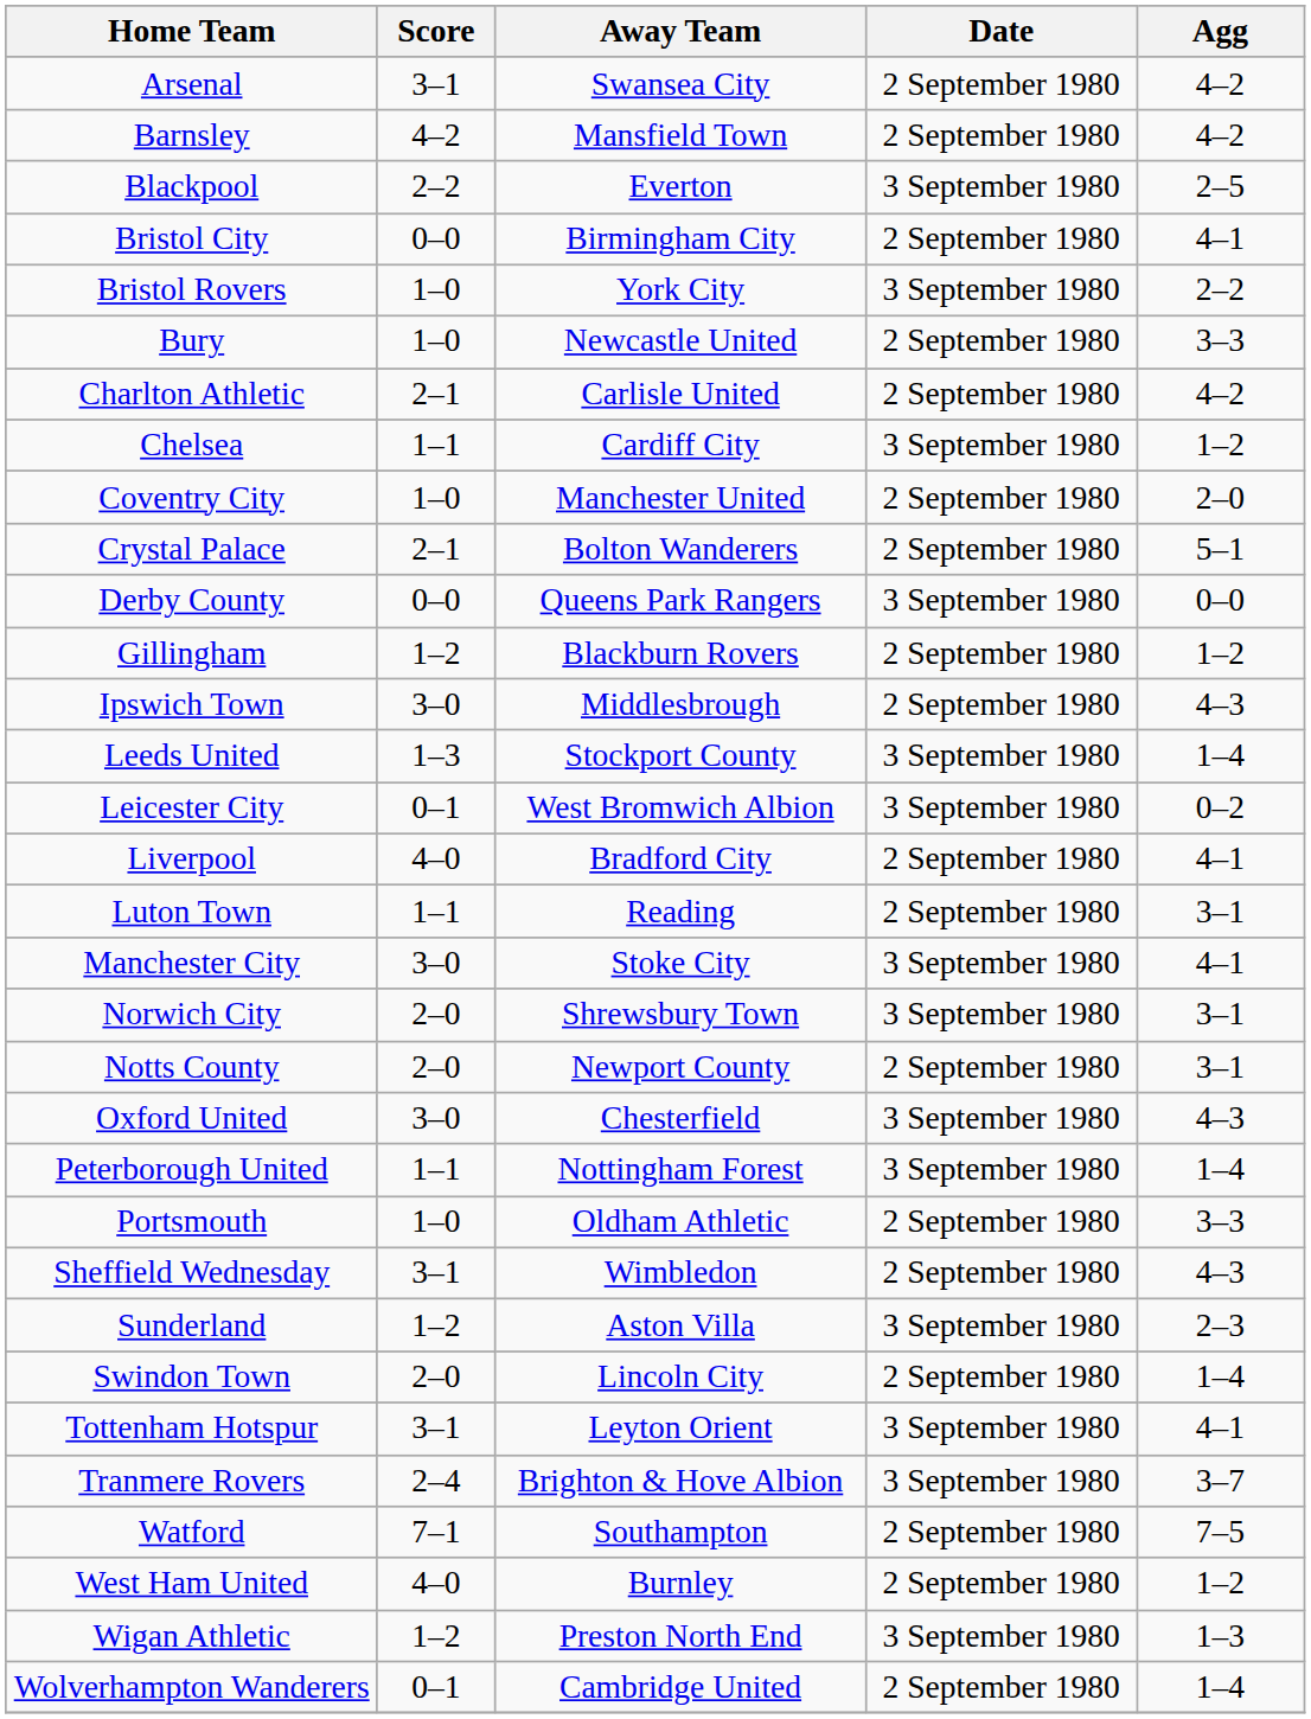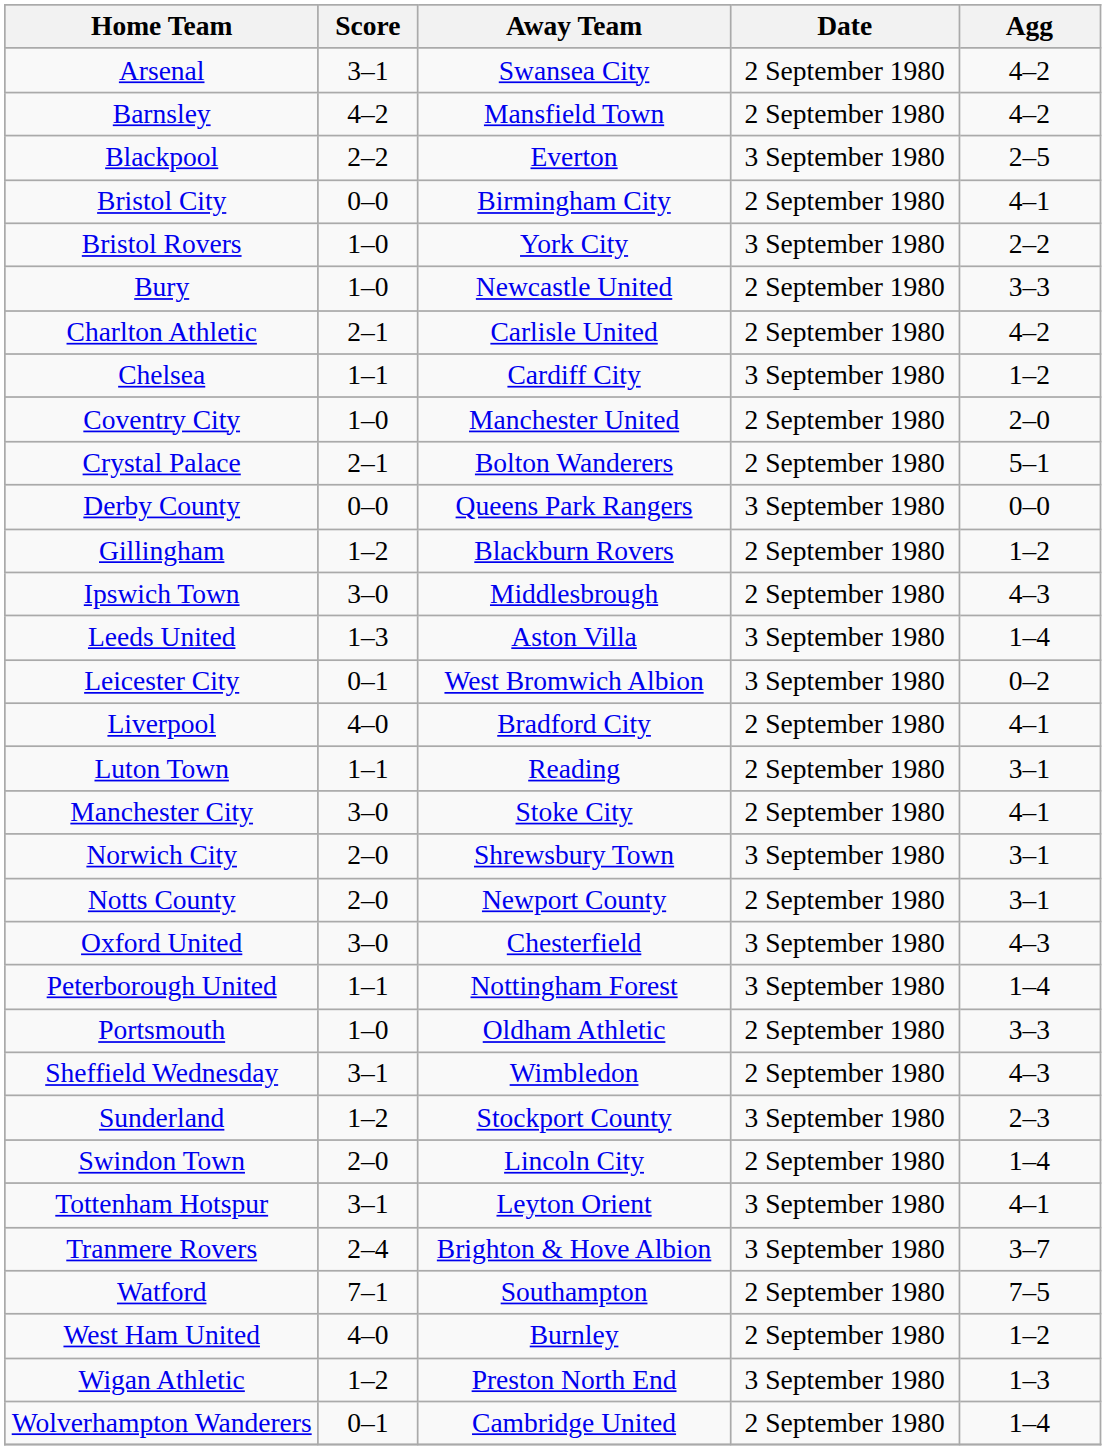Leeds United | Away Team: Stockport County -> Aston Villa
Manchester City | Date: 3 September 1980 -> 2 September 1980
Sunderland | Away Team: Aston Villa -> Stockport County
